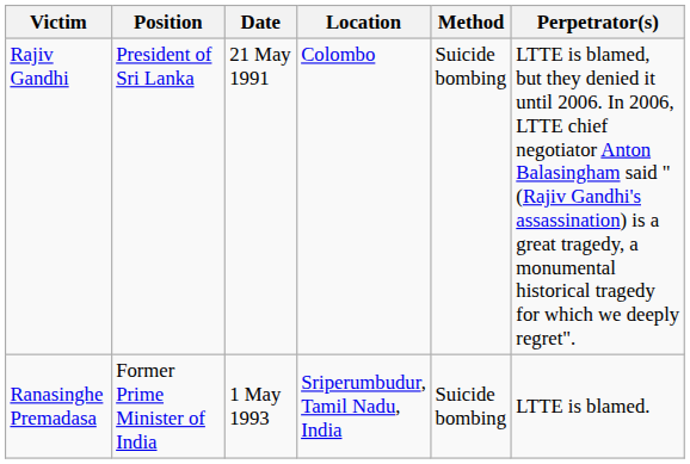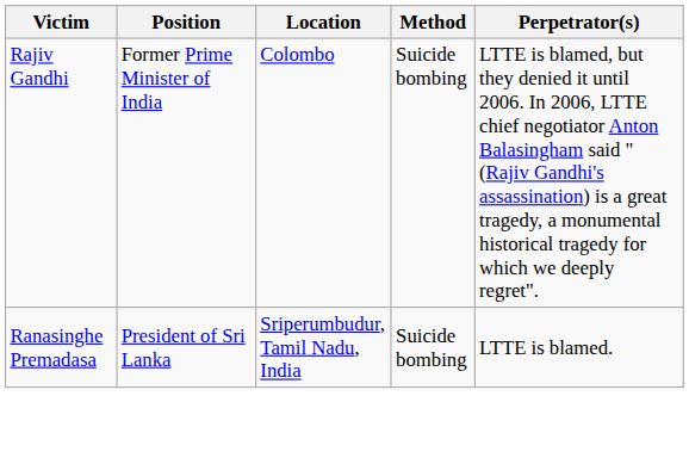- column: Date | 21 May 1991 | 1 May 1993
Rajiv Gandhi | Position: President of Sri Lanka -> Former Prime Minister of India
Ranasinghe Premadasa | Position: Former Prime Minister of India -> President of Sri Lanka
